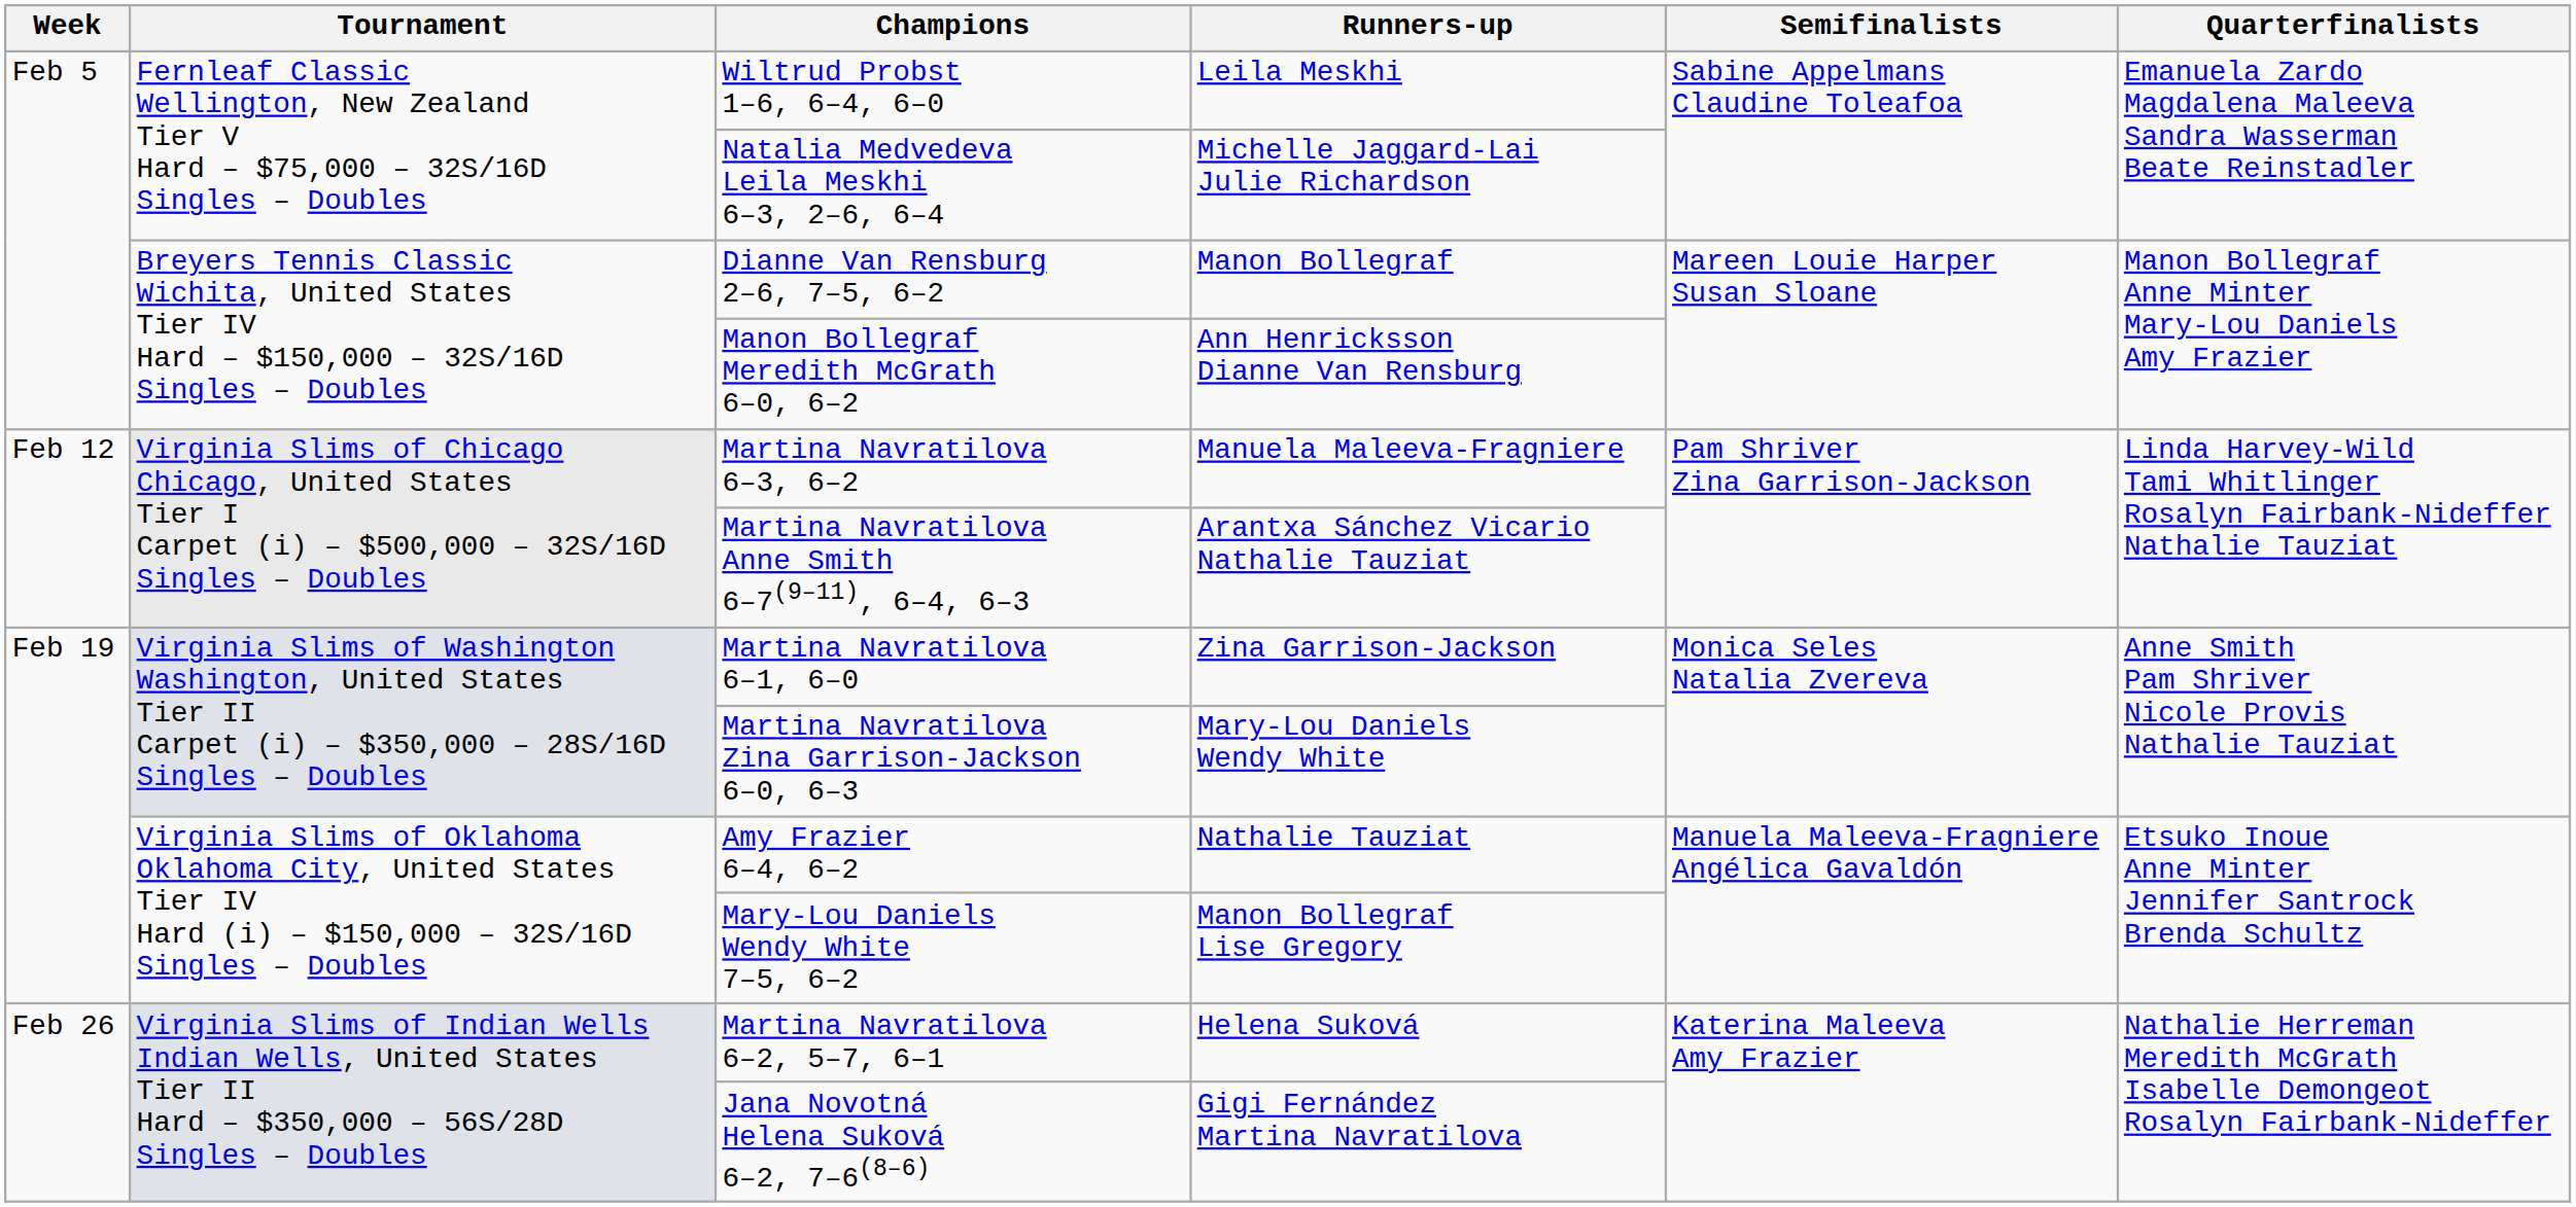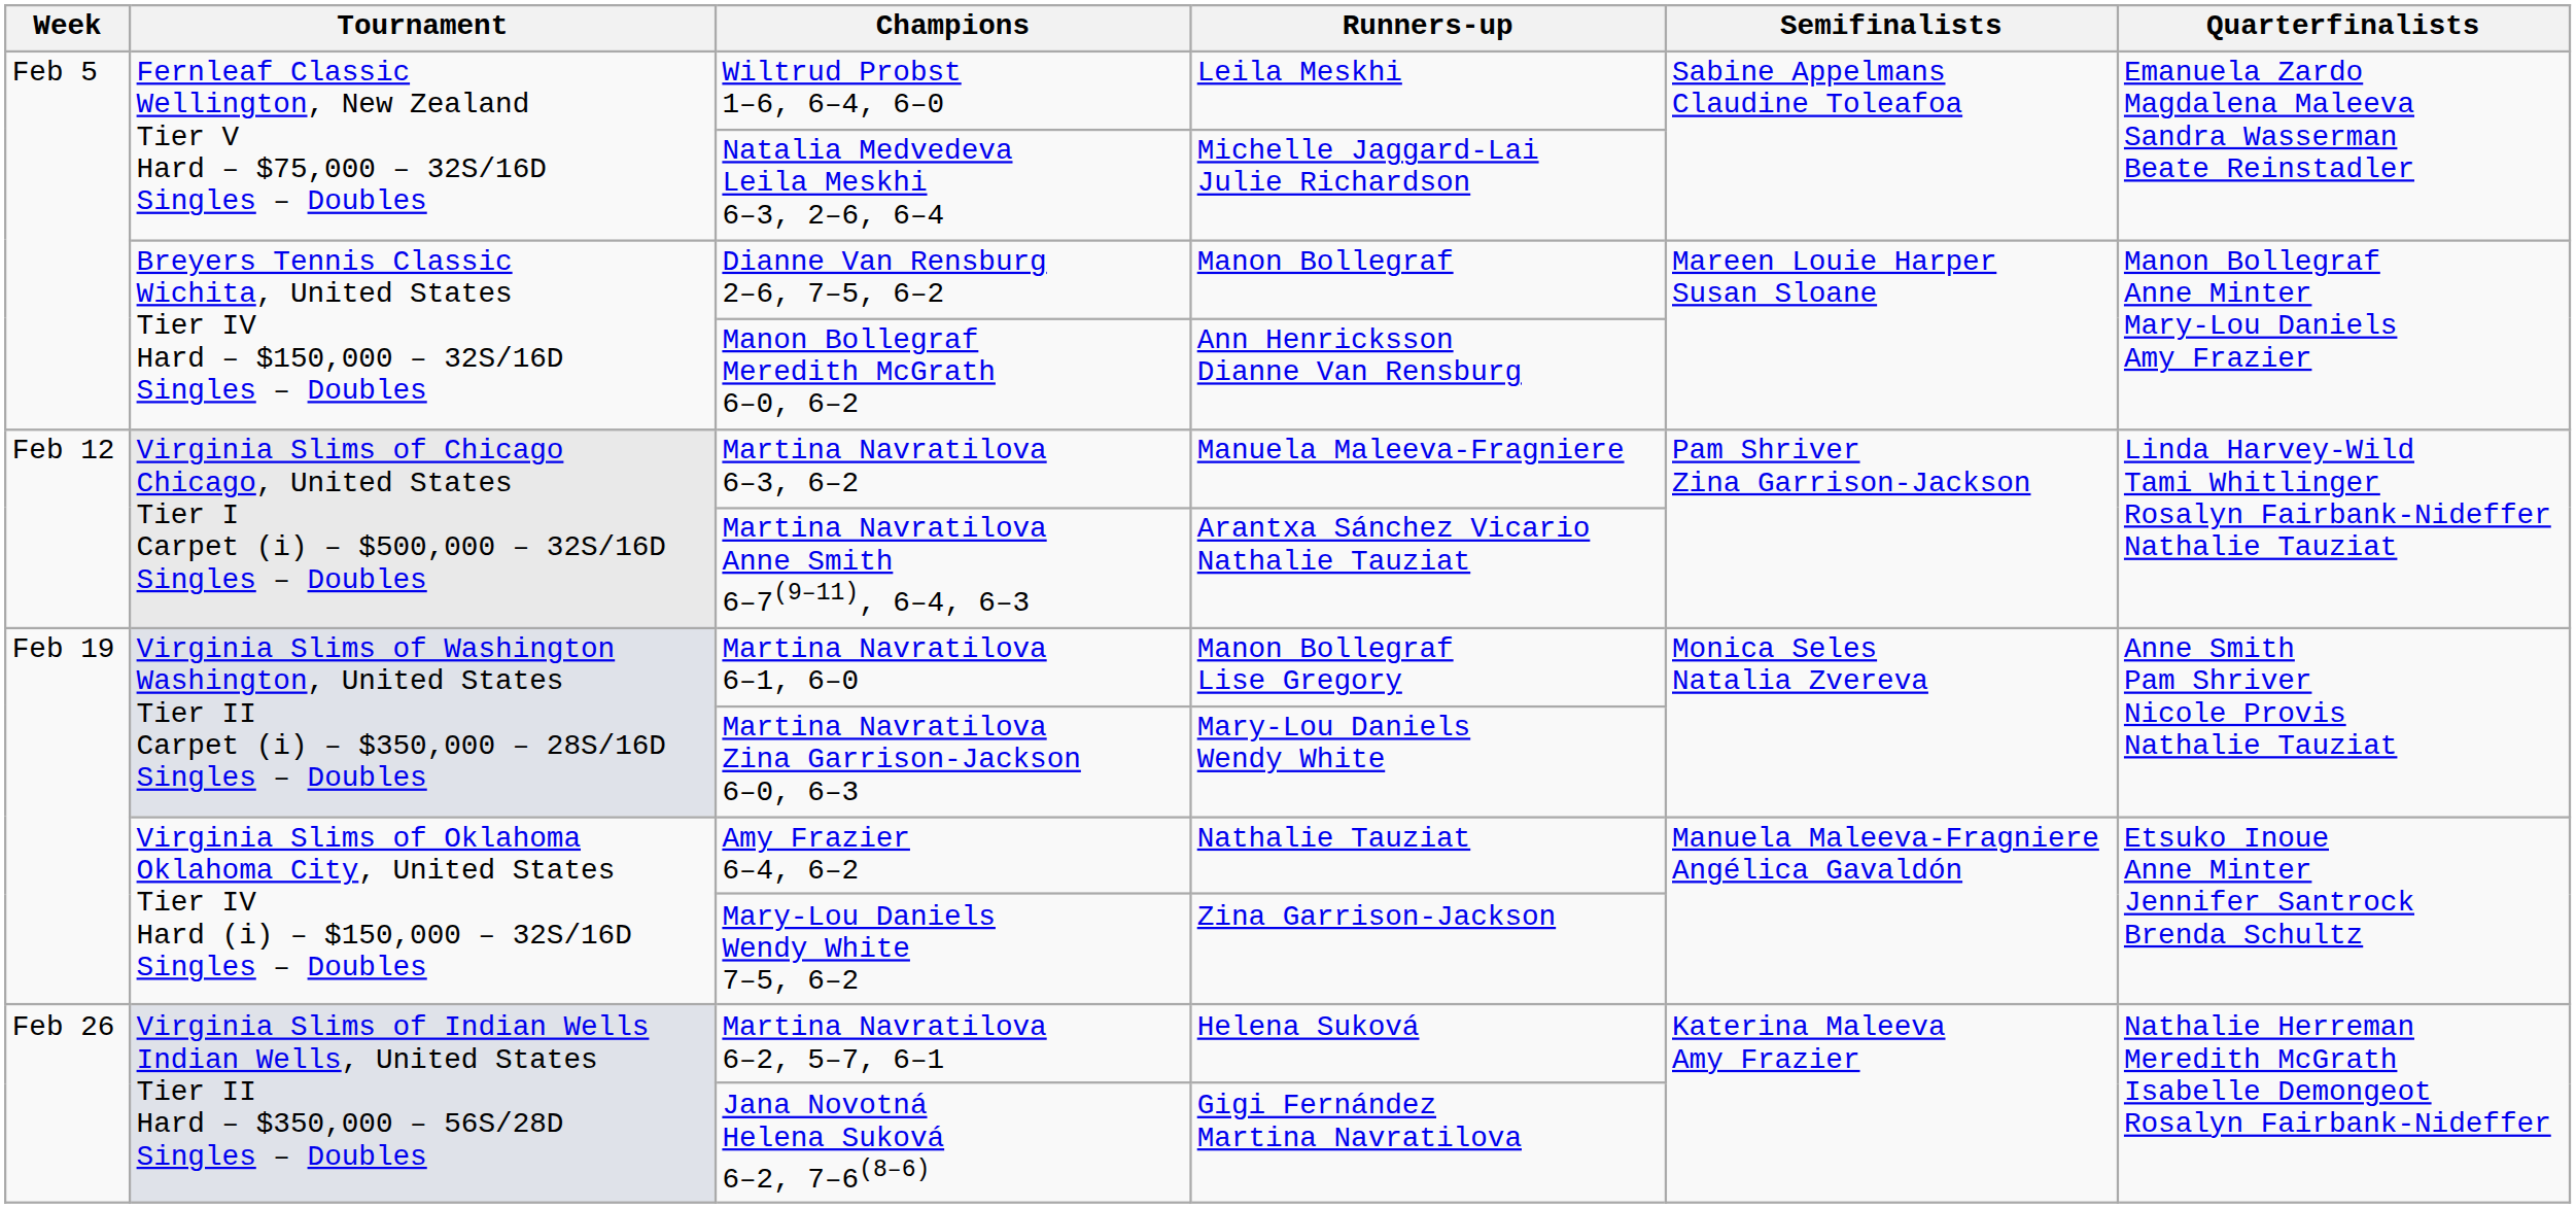Martina Navratilova 6–1, 6–0 | Runners-up: Zina Garrison-Jackson -> Manon Bollegraf Lise Gregory
Mary-Lou Daniels Wendy White 7–5, 6–2 | Runners-up: Manon Bollegraf Lise Gregory -> Zina Garrison-Jackson
